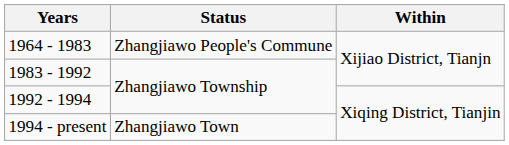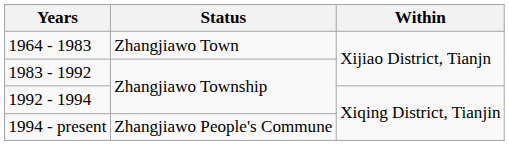1964 - 1983 | Status: Zhangjiawo People's Commune -> Zhangjiawo Town
1994 - present | Status: Zhangjiawo Town -> Zhangjiawo People's Commune
